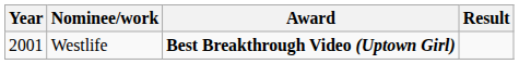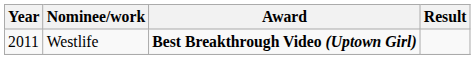Westlife | Year: 2001 -> 2011
